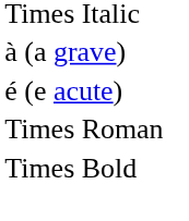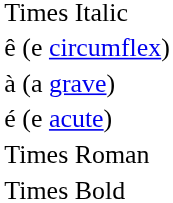+ row: ê (e circumflex)
